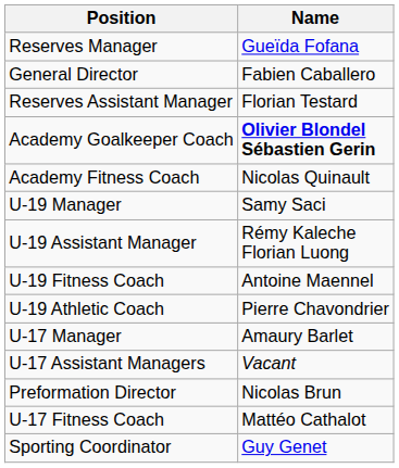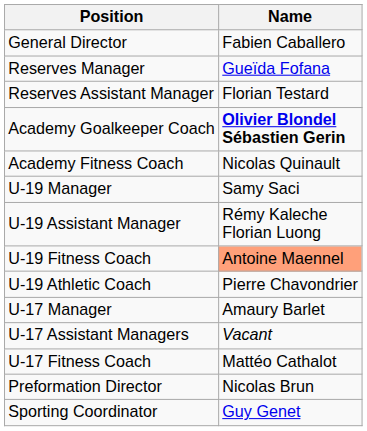rows swapped: General Director <-> Reserves Manager
U-19 Fitness Coach | Name: no background -> lightsalmon background
rows swapped: U-17 Fitness Coach <-> Preformation Director
